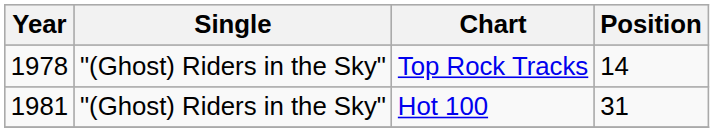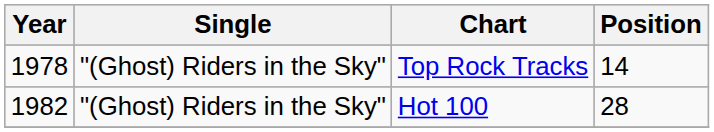Hot 100 | Year: 1981 -> 1982
Hot 100 | Position: 31 -> 28
